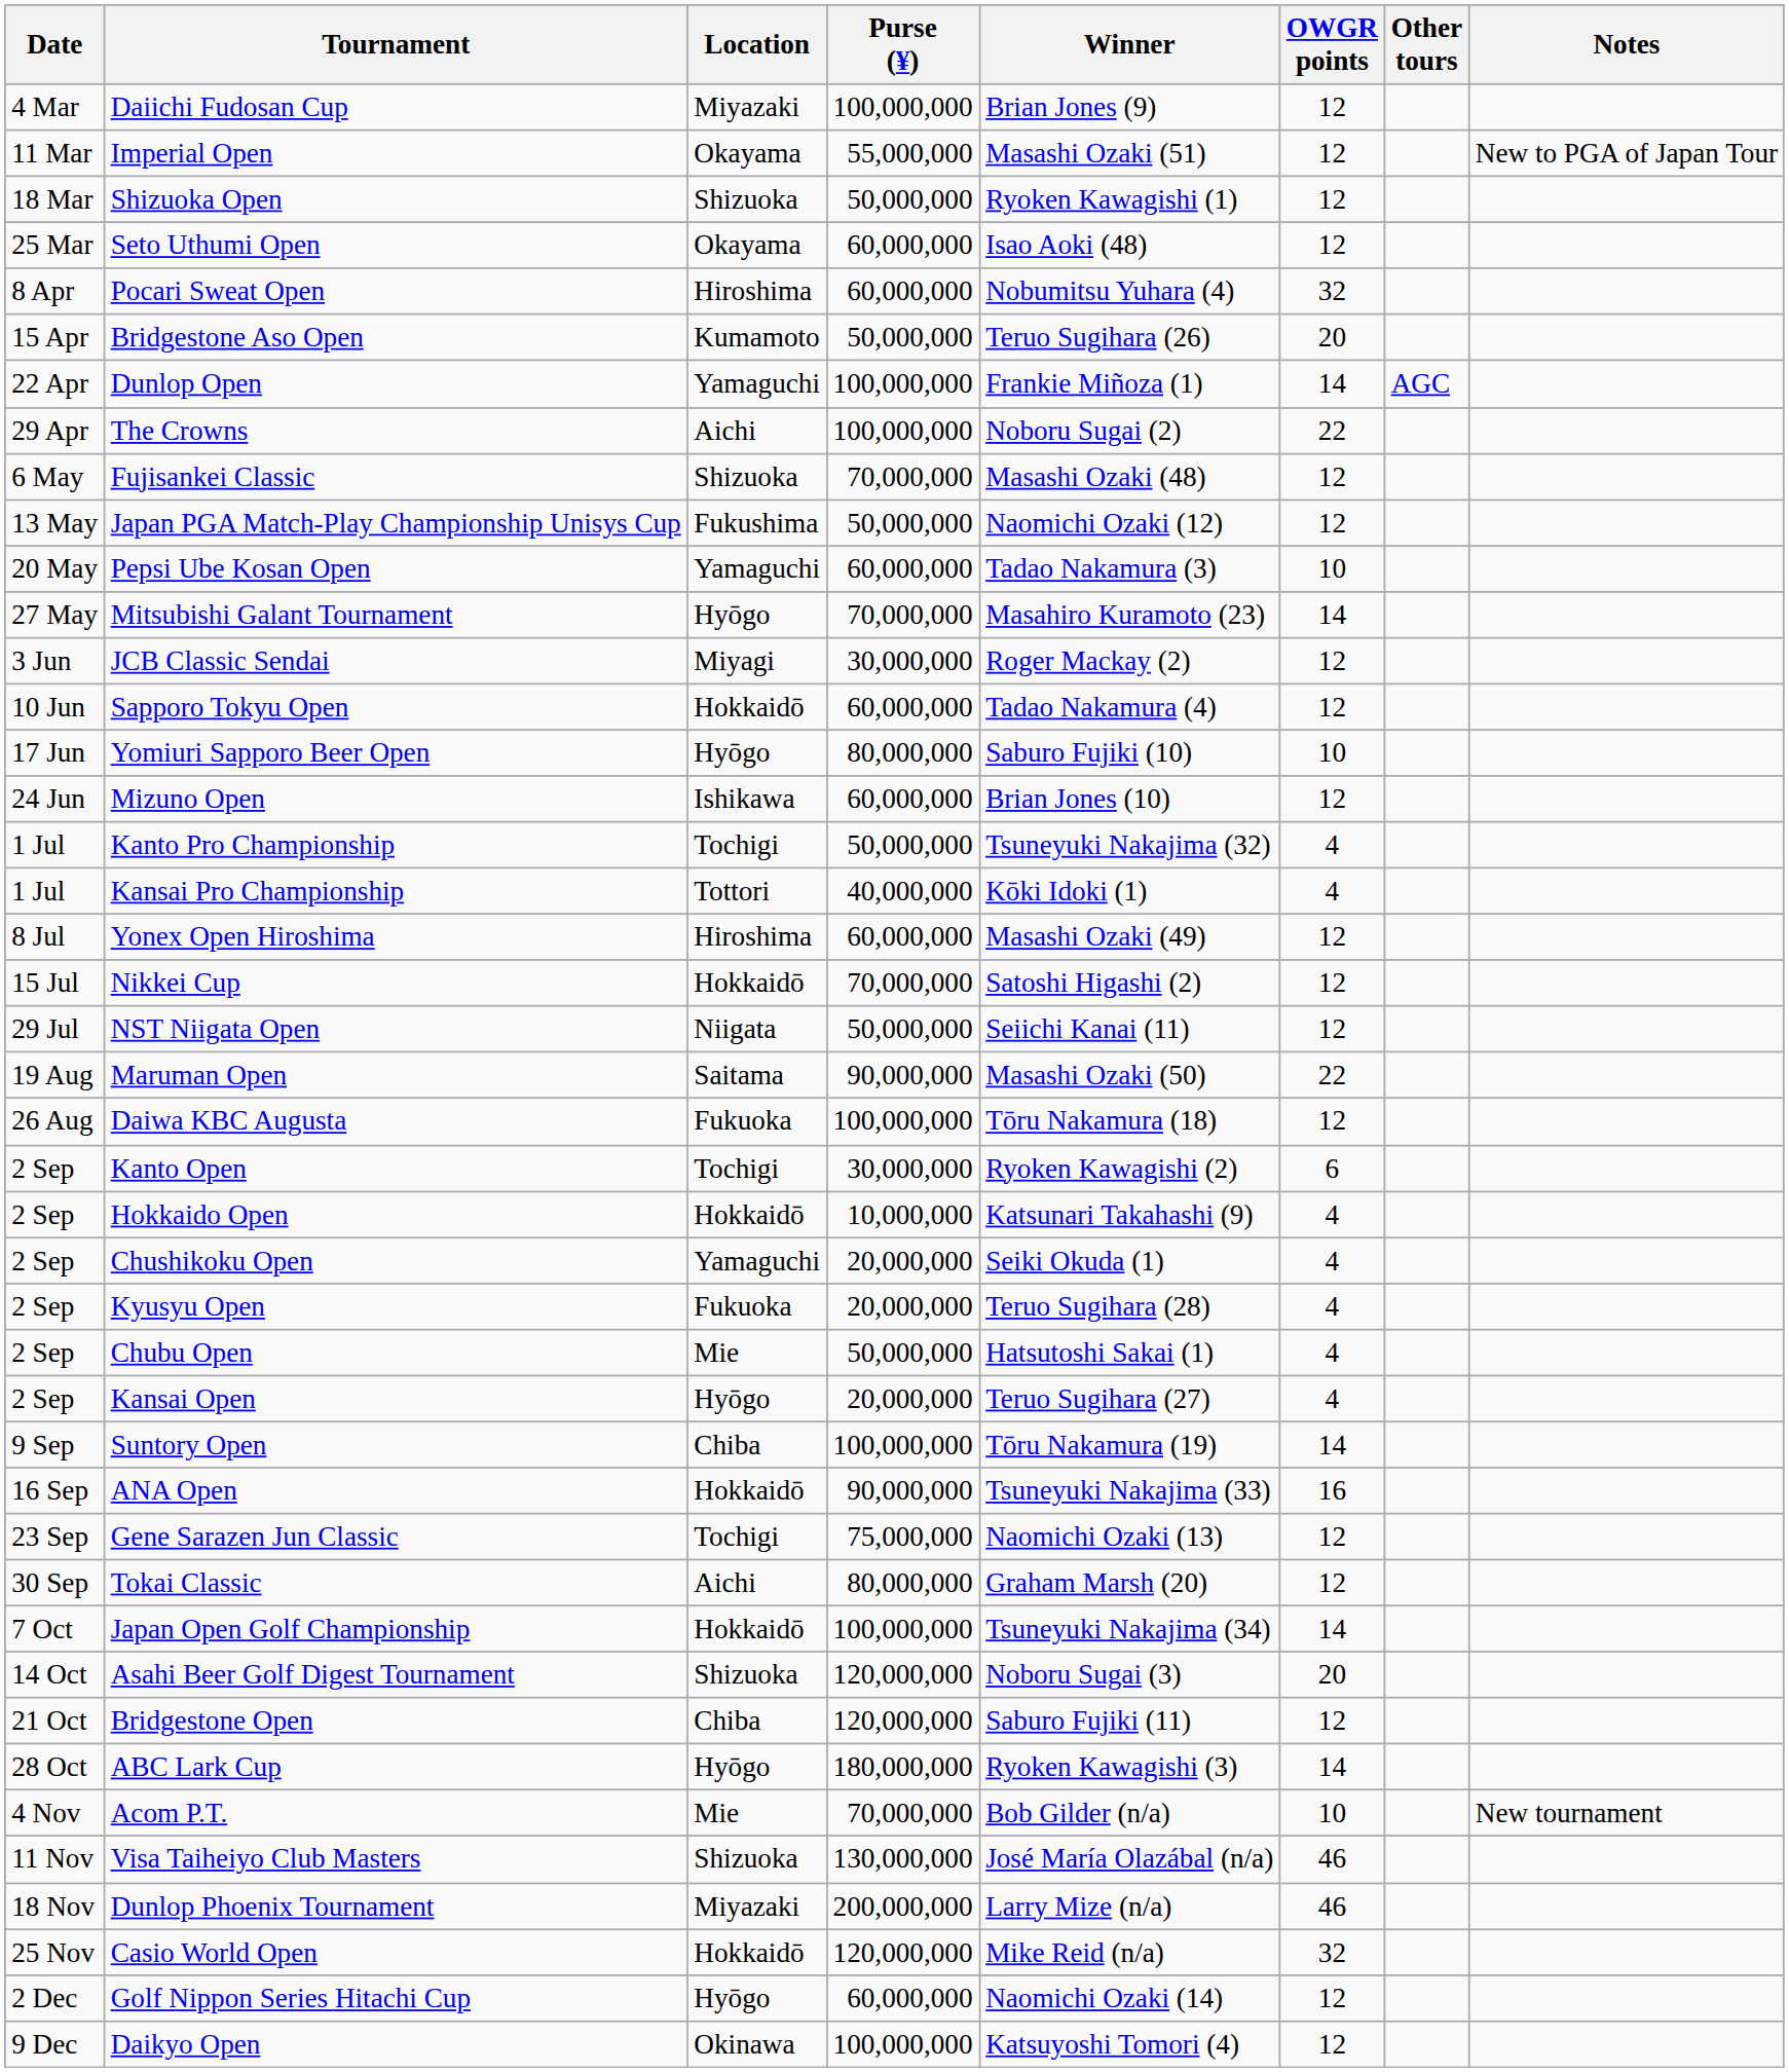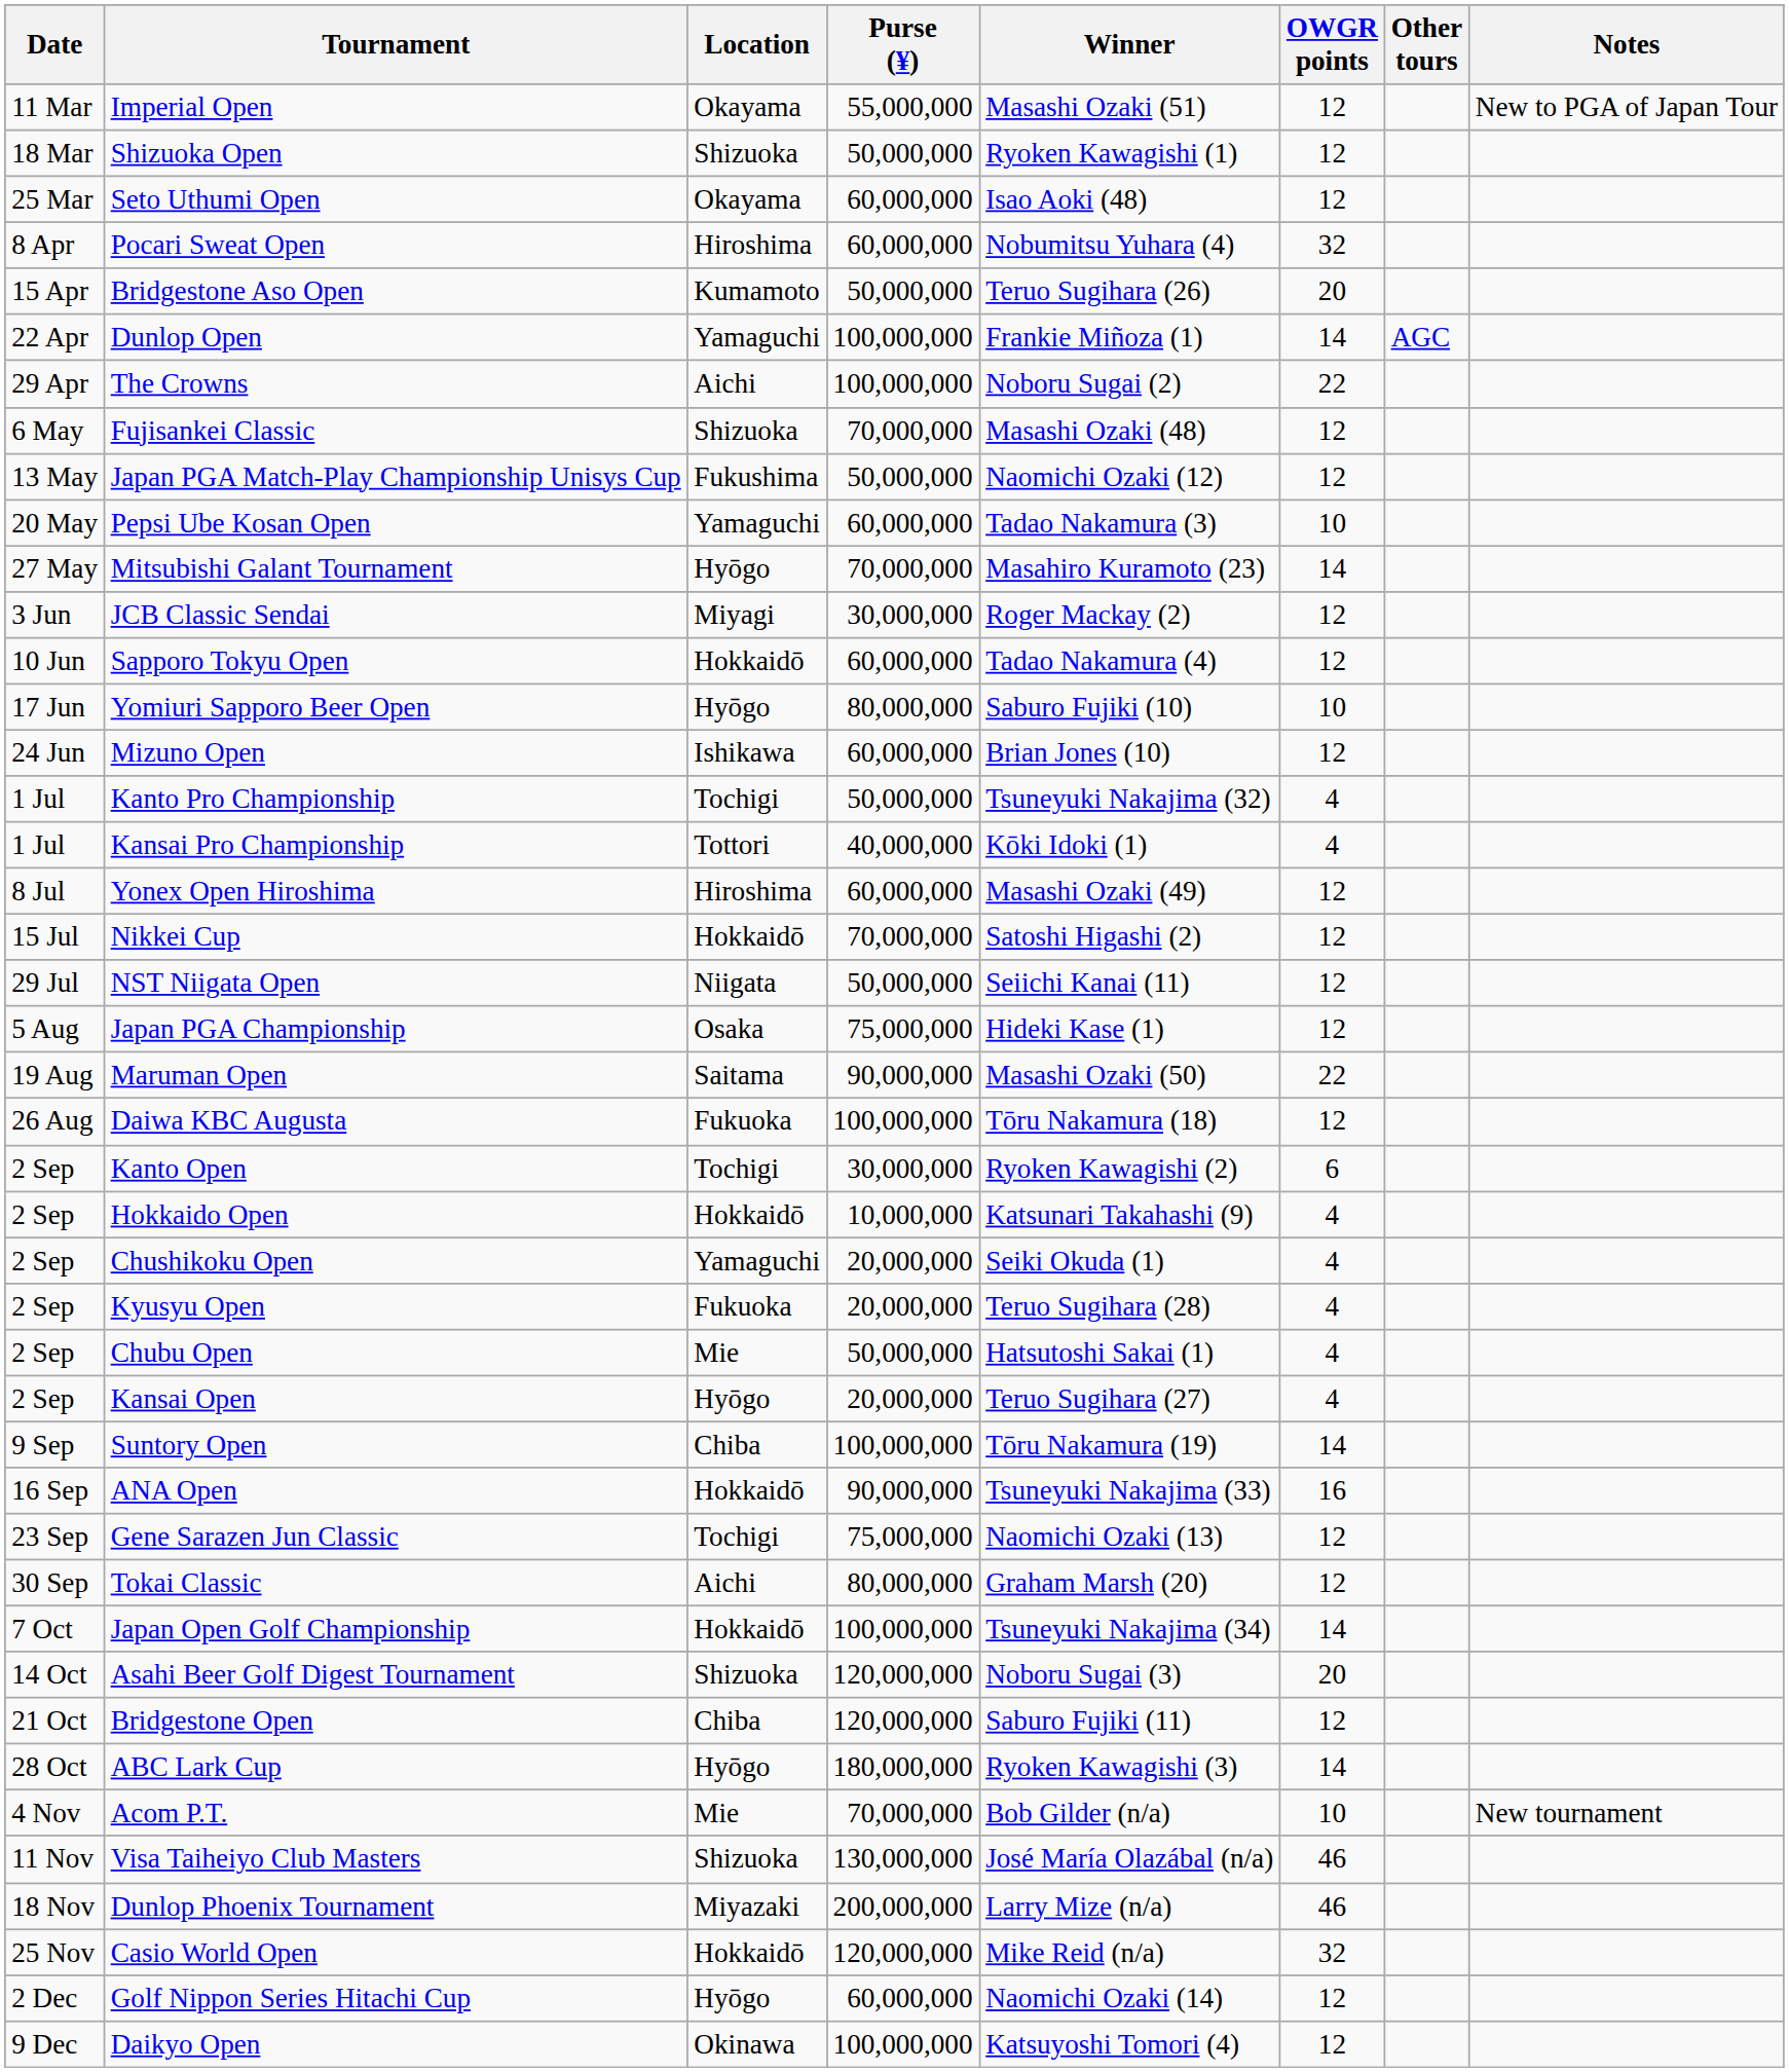- row: 4 Mar | Daiichi Fudosan Cup | Miyazaki | 100,000,000 | Brian Jones (9) | 12
+ row: 5 Aug | Japan PGA Championship | Osaka | 75,000,000 | Hideki Kase (1) | 12
